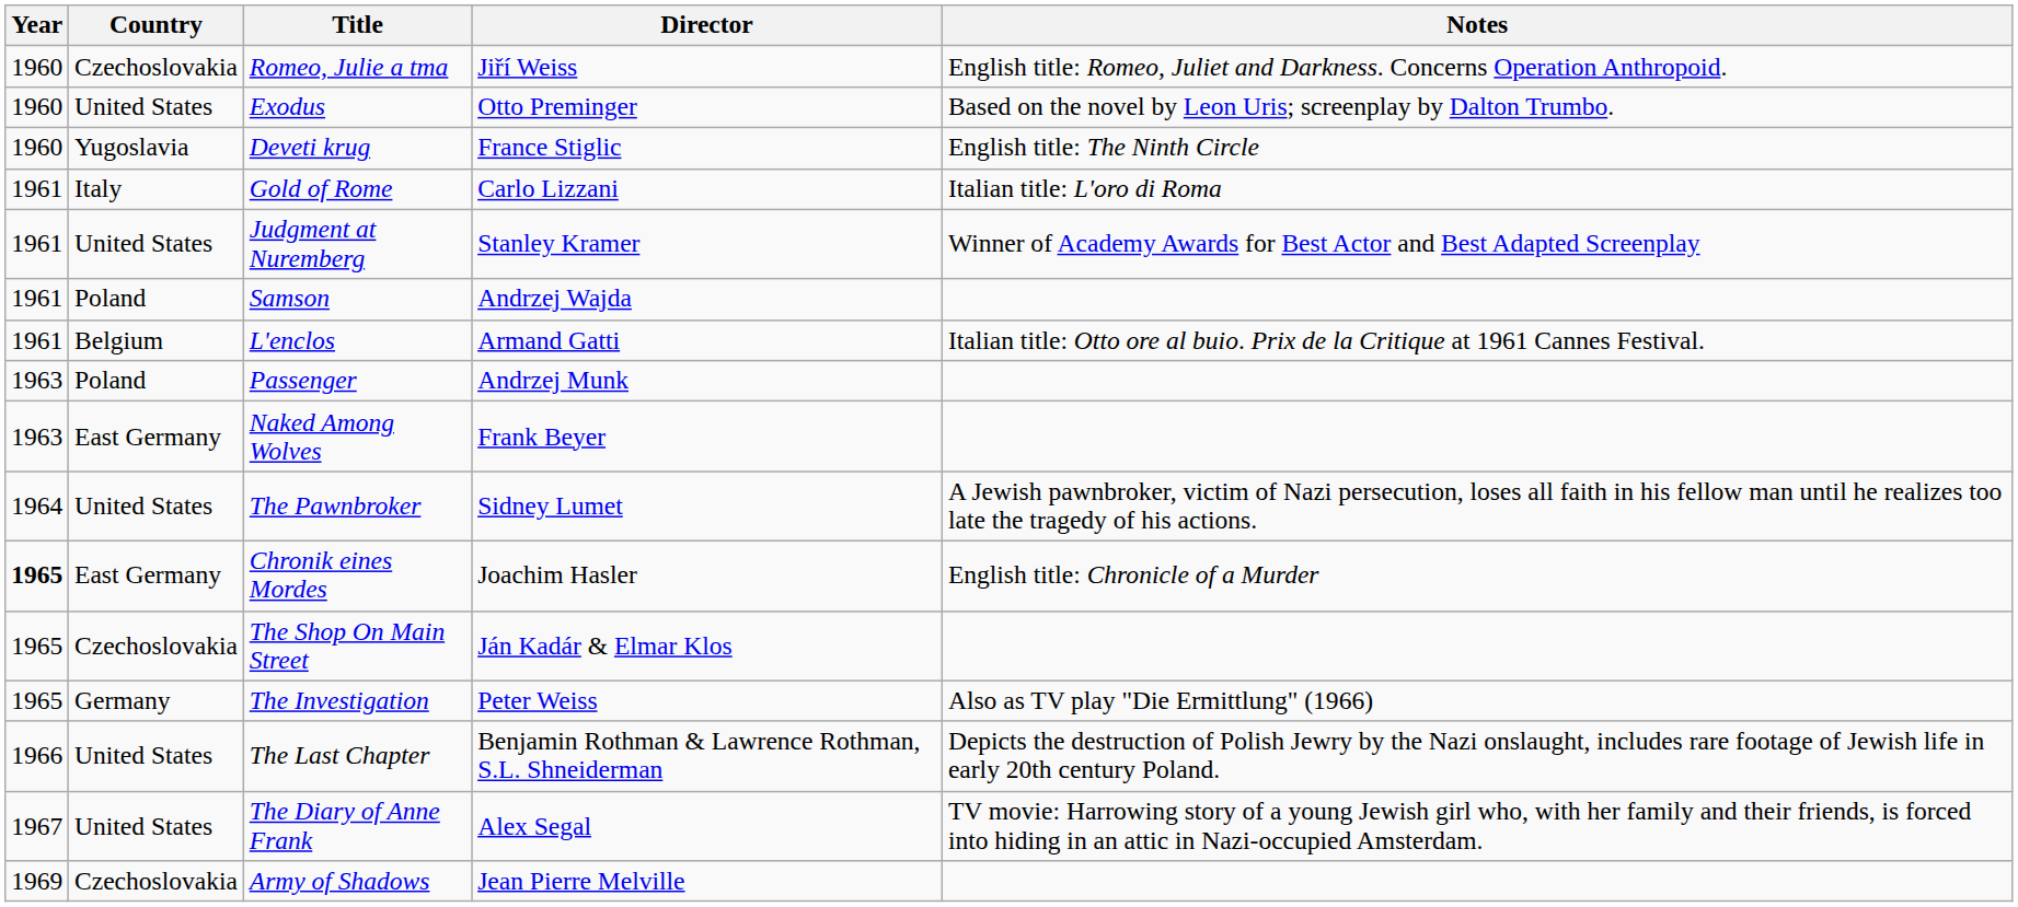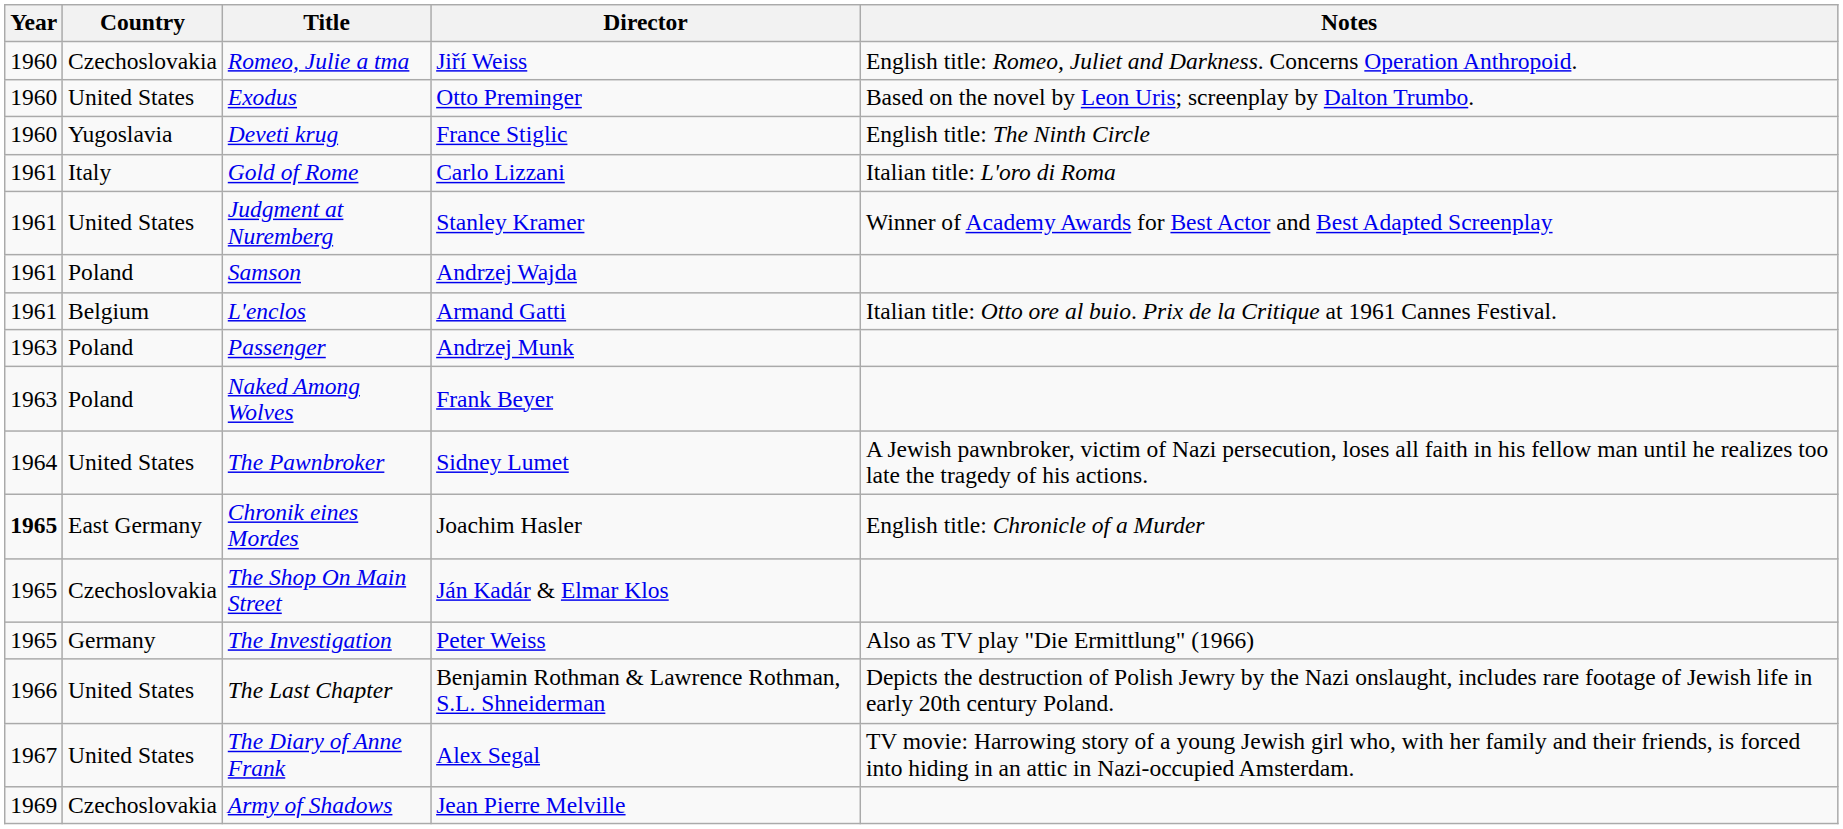Naked Among Wolves | Country: East Germany -> Poland
